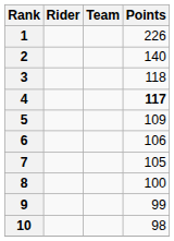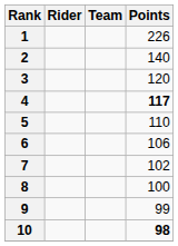3 | Points: 118 -> 120
5 | Points: 109 -> 110
7 | Points: 105 -> 102
10 | Points: normal -> bold
